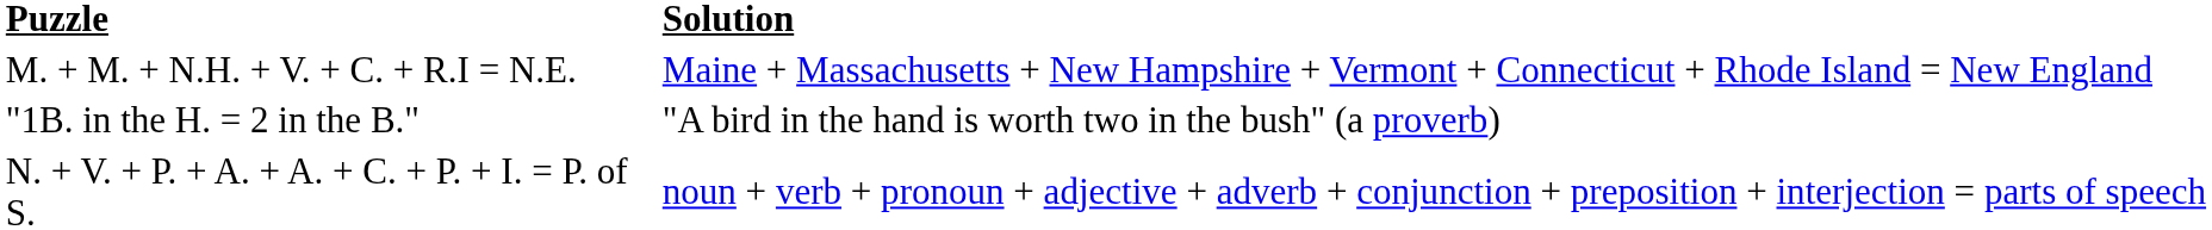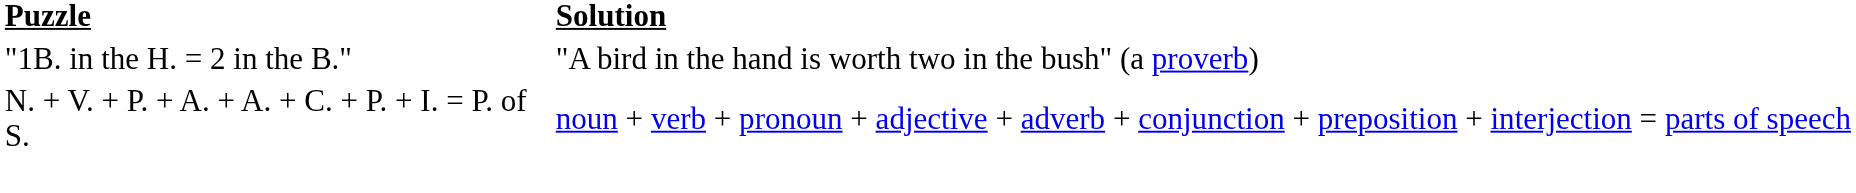- row: M. + M. + N.H. + V. + C. + R.I = N.E. | Maine + Massachusetts + New Hampshire + Vermont + Connecticut + Rhode Island = New England
